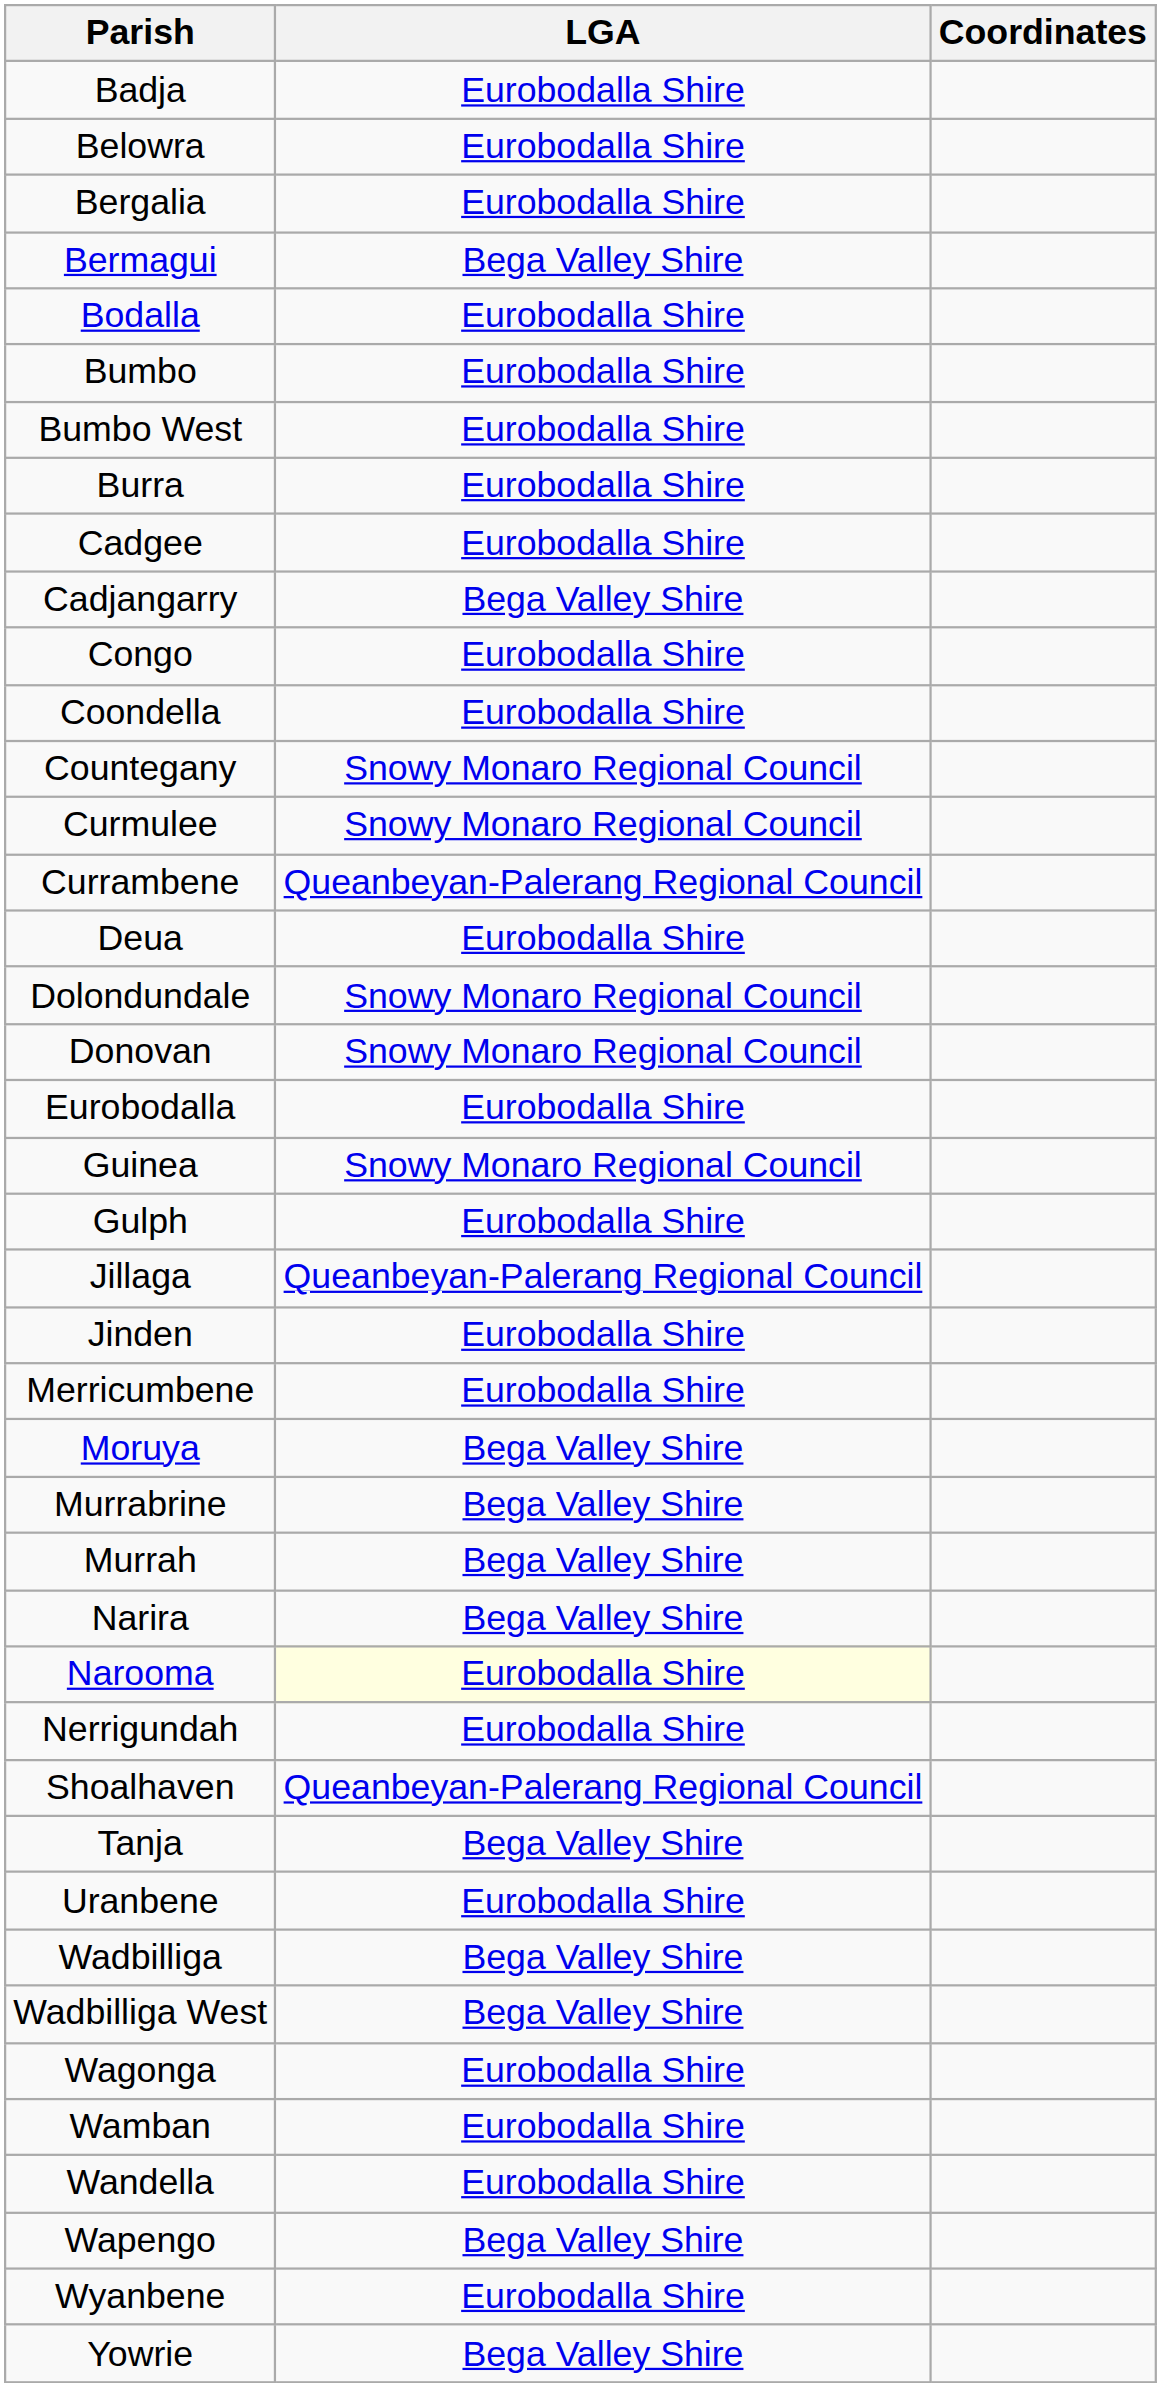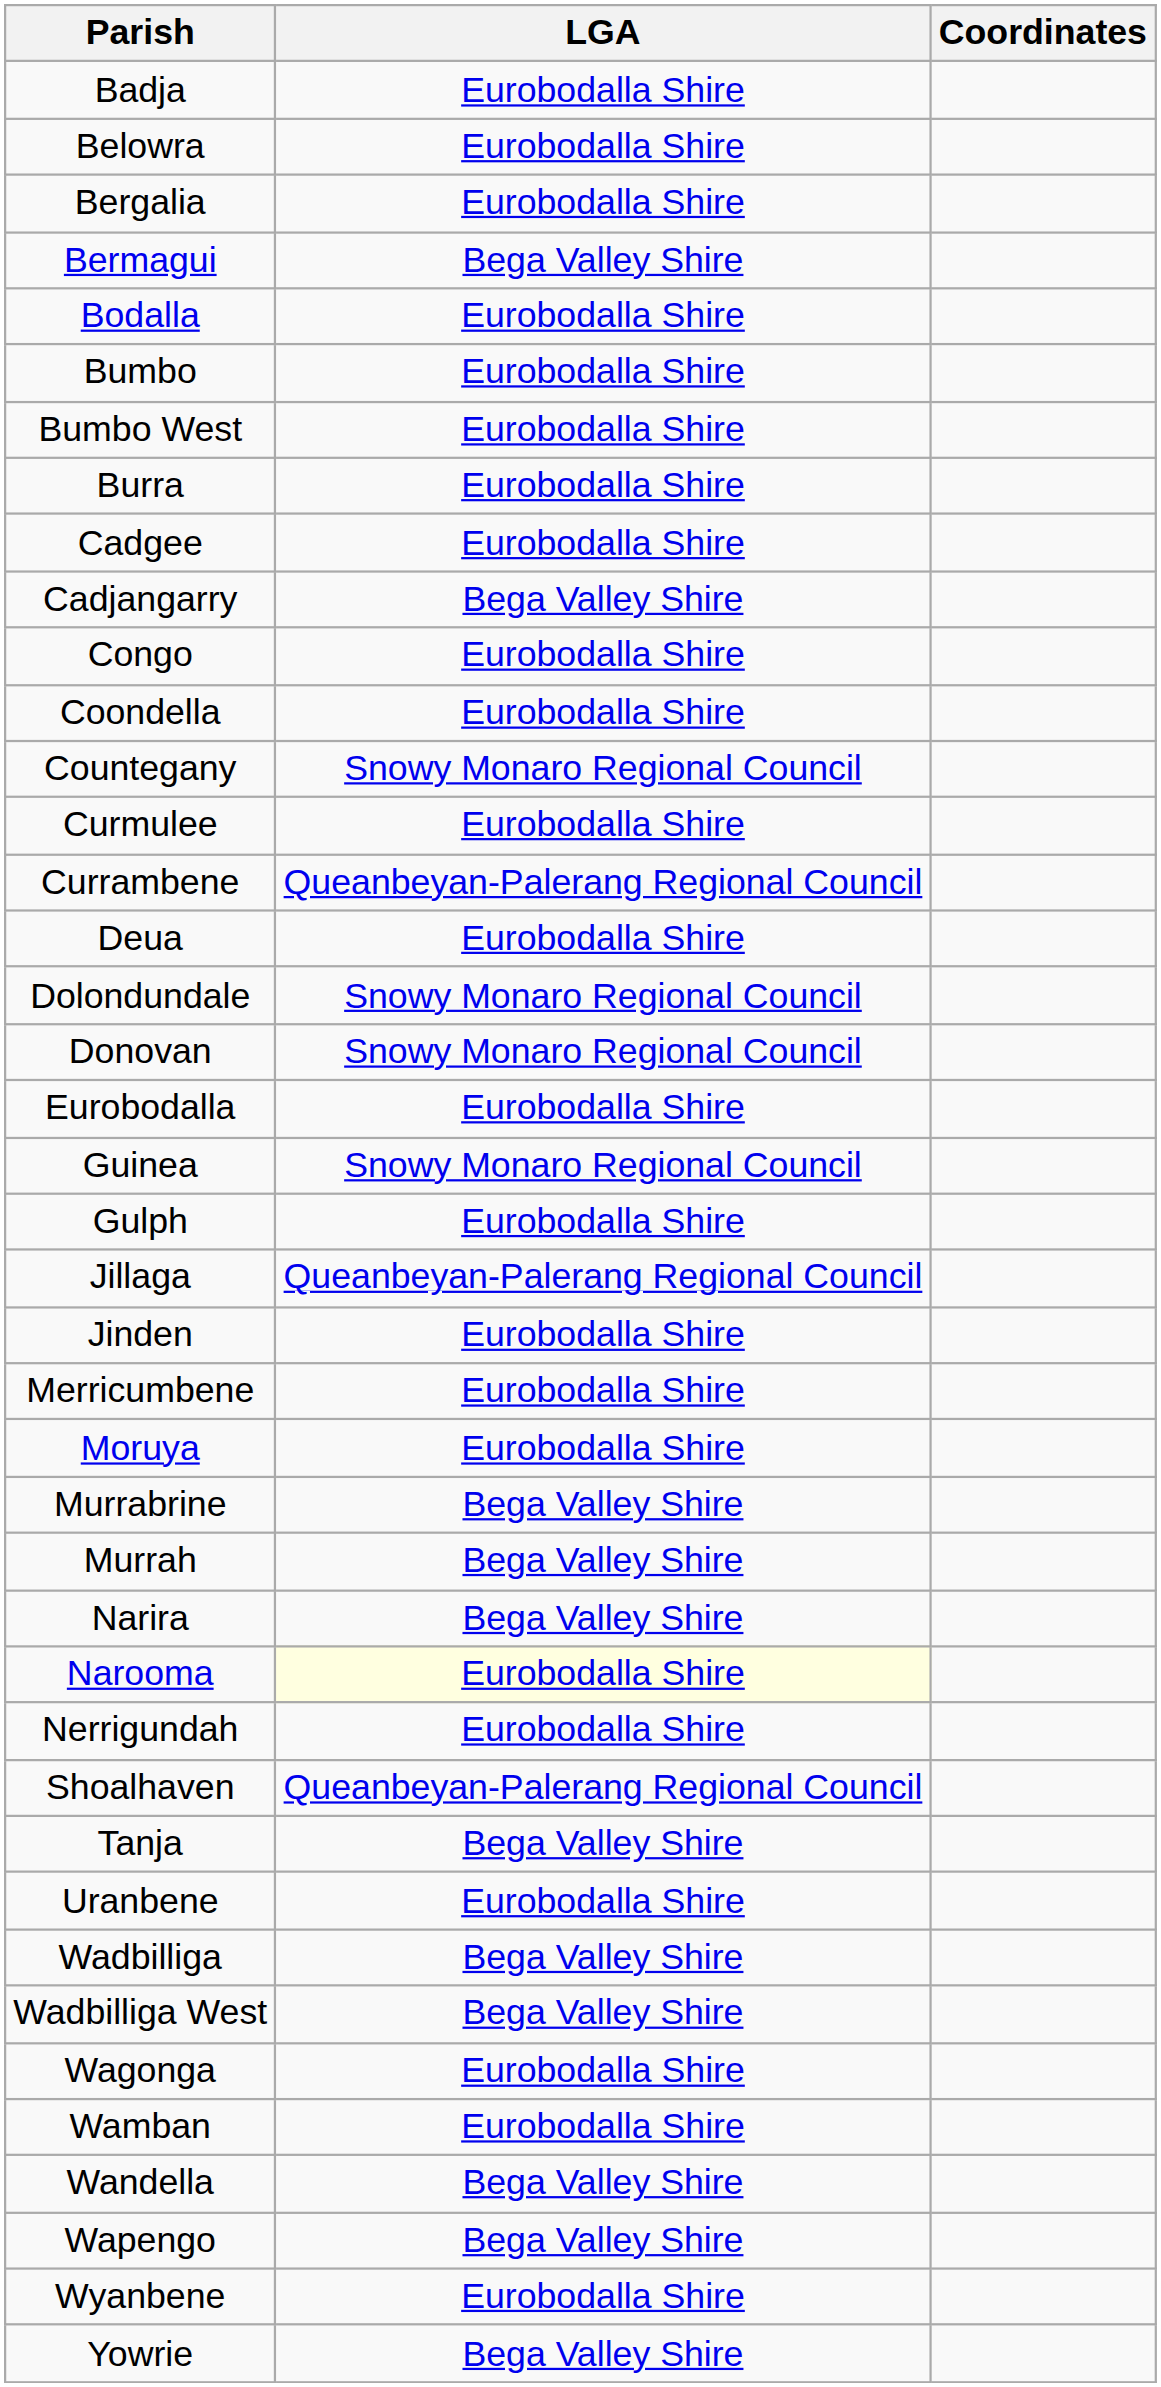Curmulee | LGA: Snowy Monaro Regional Council -> Eurobodalla Shire
Moruya | LGA: Bega Valley Shire -> Eurobodalla Shire
Wandella | LGA: Eurobodalla Shire -> Bega Valley Shire
